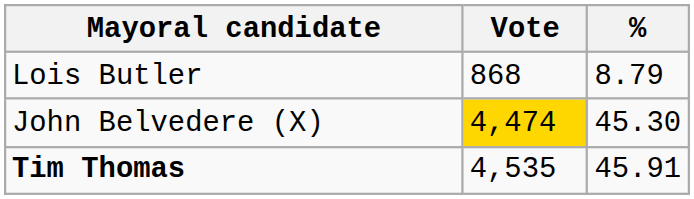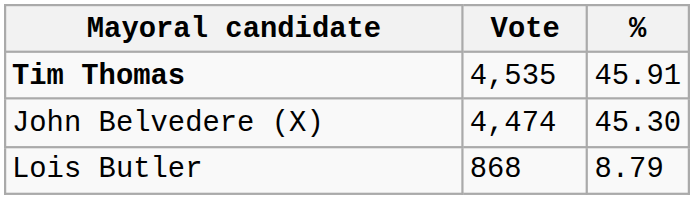rows swapped: Tim Thomas <-> Lois Butler
John Belvedere (X) | Vote: gold background -> no background
